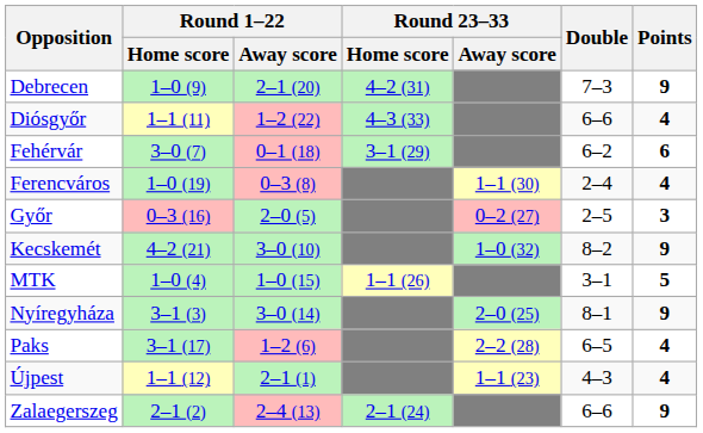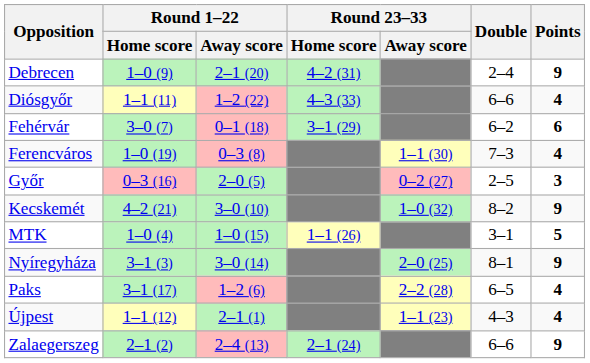Debrecen | Double: 7–3 -> 2–4
Ferencváros | Double: 2–4 -> 7–3
